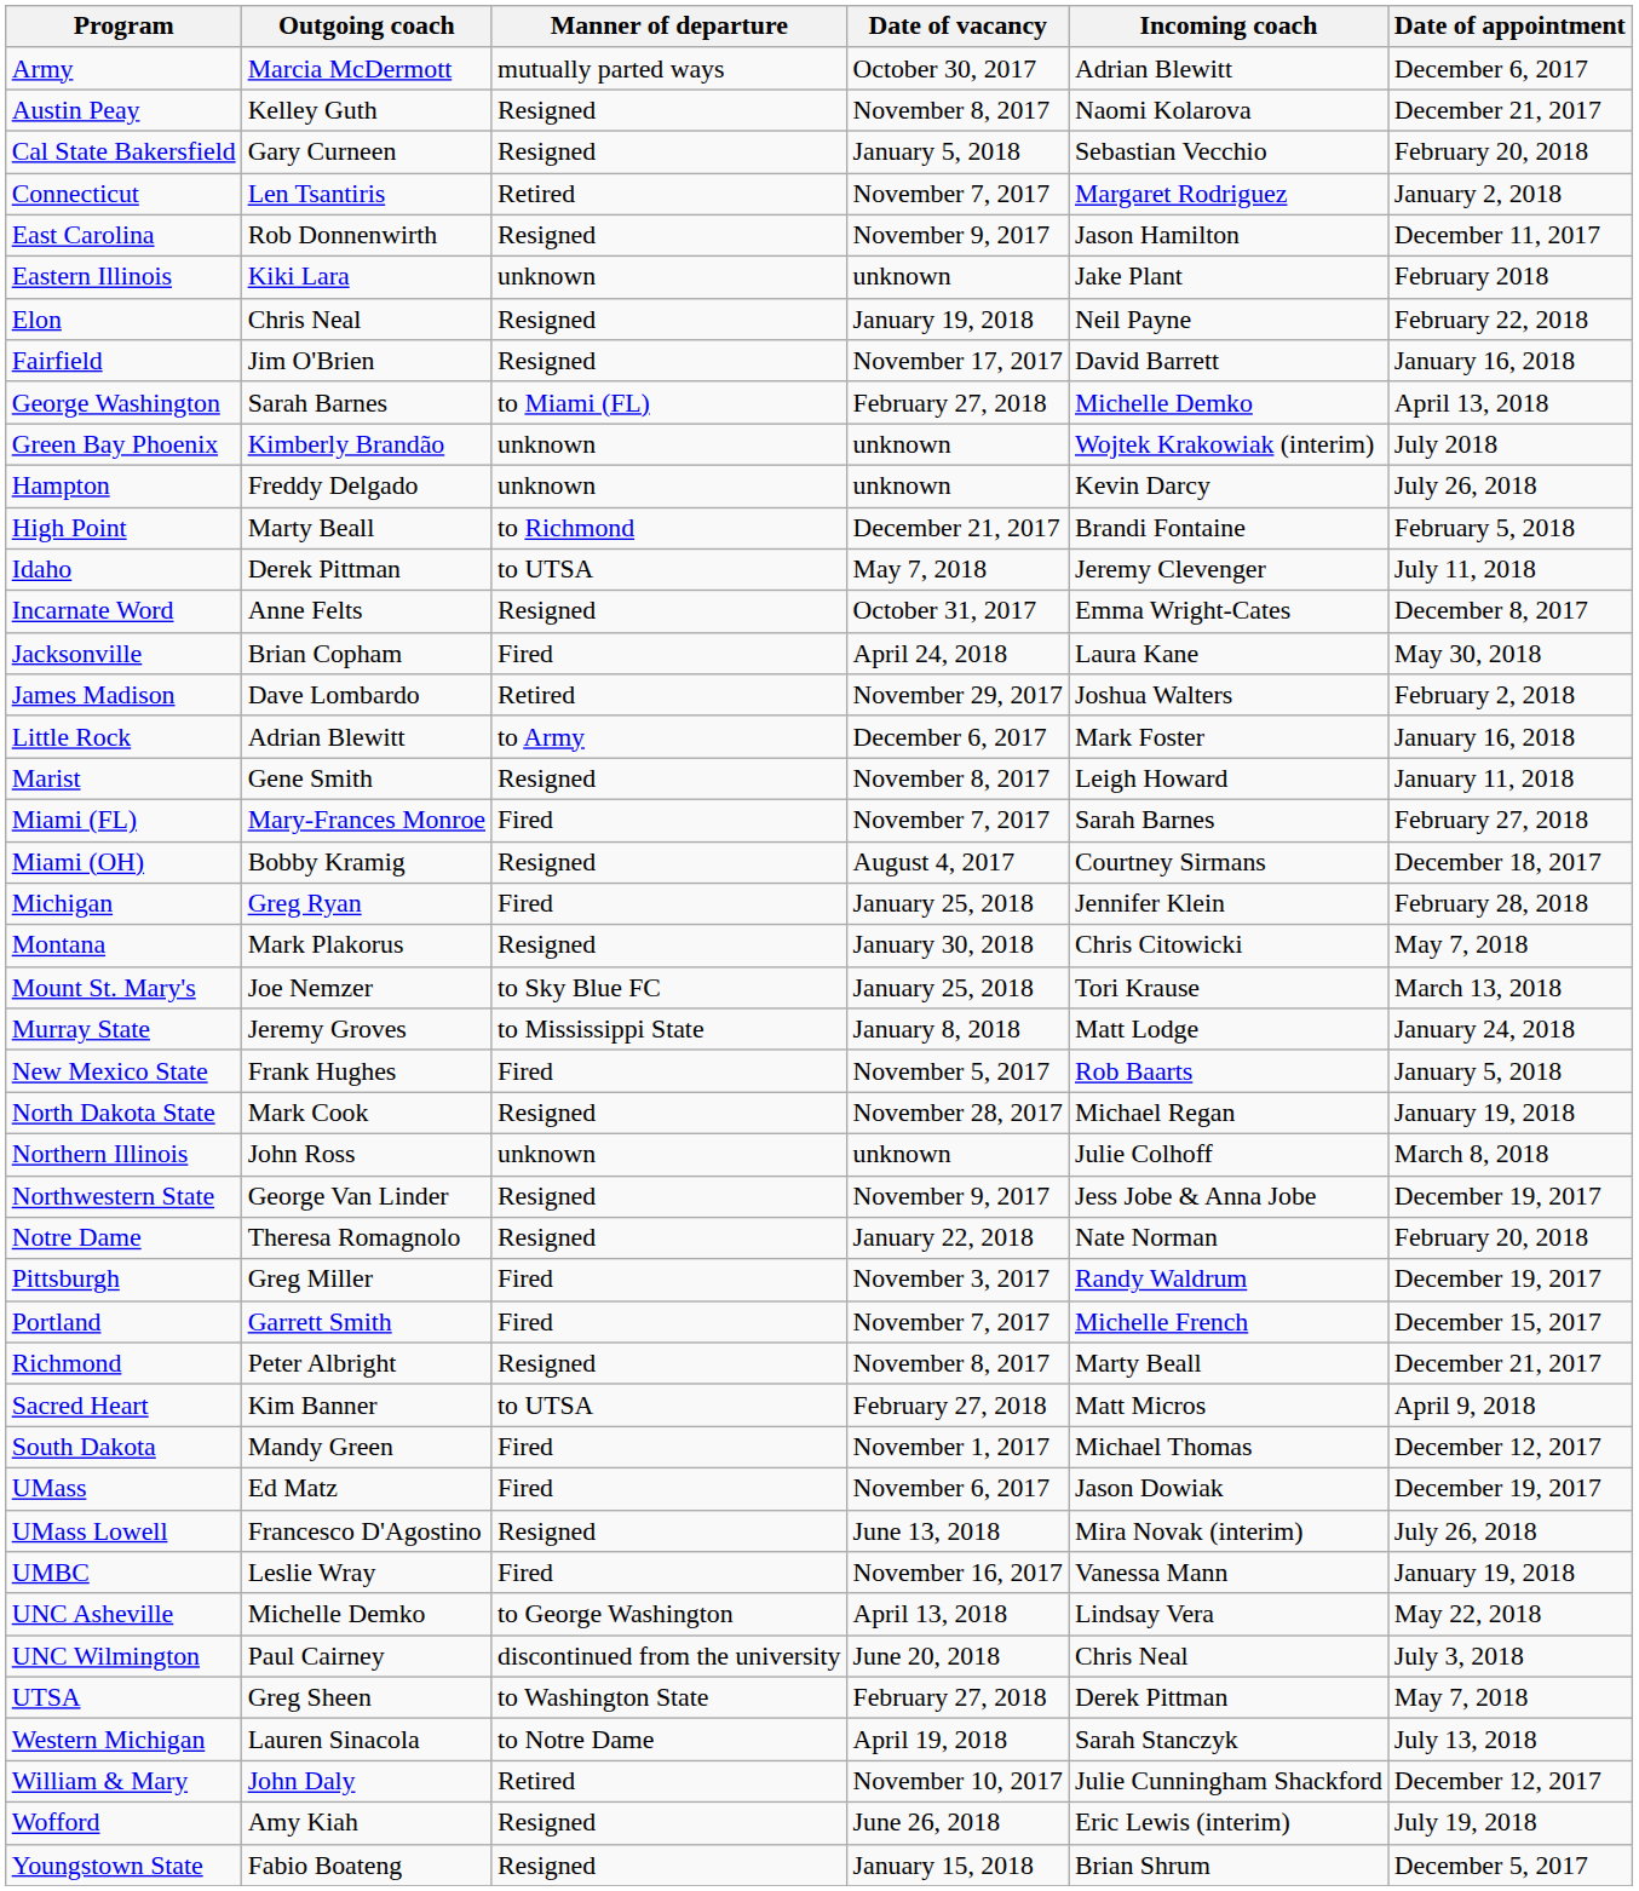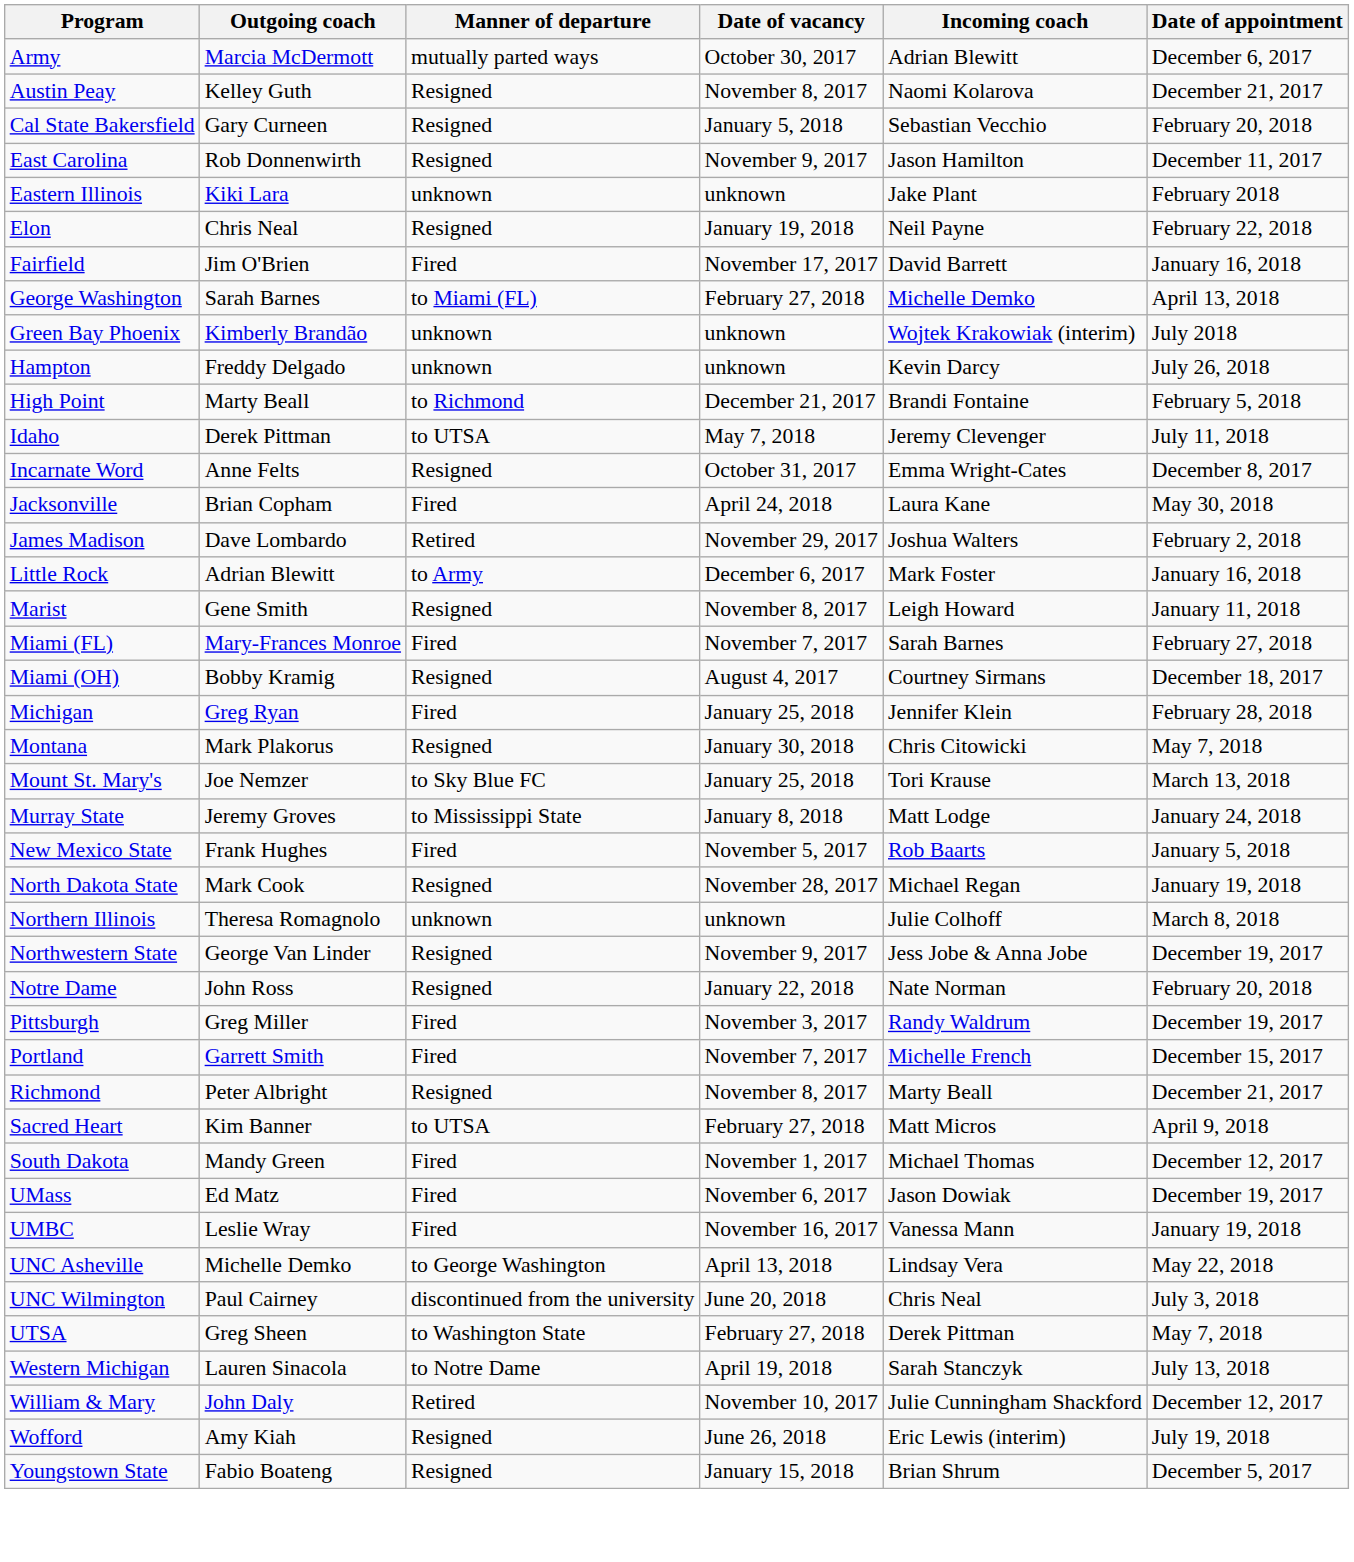- row: Connecticut | Len Tsantiris | Retired | November 7, 2017 | Margaret Rodriguez | January 2, 2018
Fairfield | Manner of departure: Resigned -> Fired
Northern Illinois | Outgoing coach: John Ross -> Theresa Romagnolo
Notre Dame | Outgoing coach: Theresa Romagnolo -> John Ross
- row: UMass Lowell | Francesco D'Agostino | Resigned | June 13, 2018 | Mira Novak (interim) | July 26, 2018
